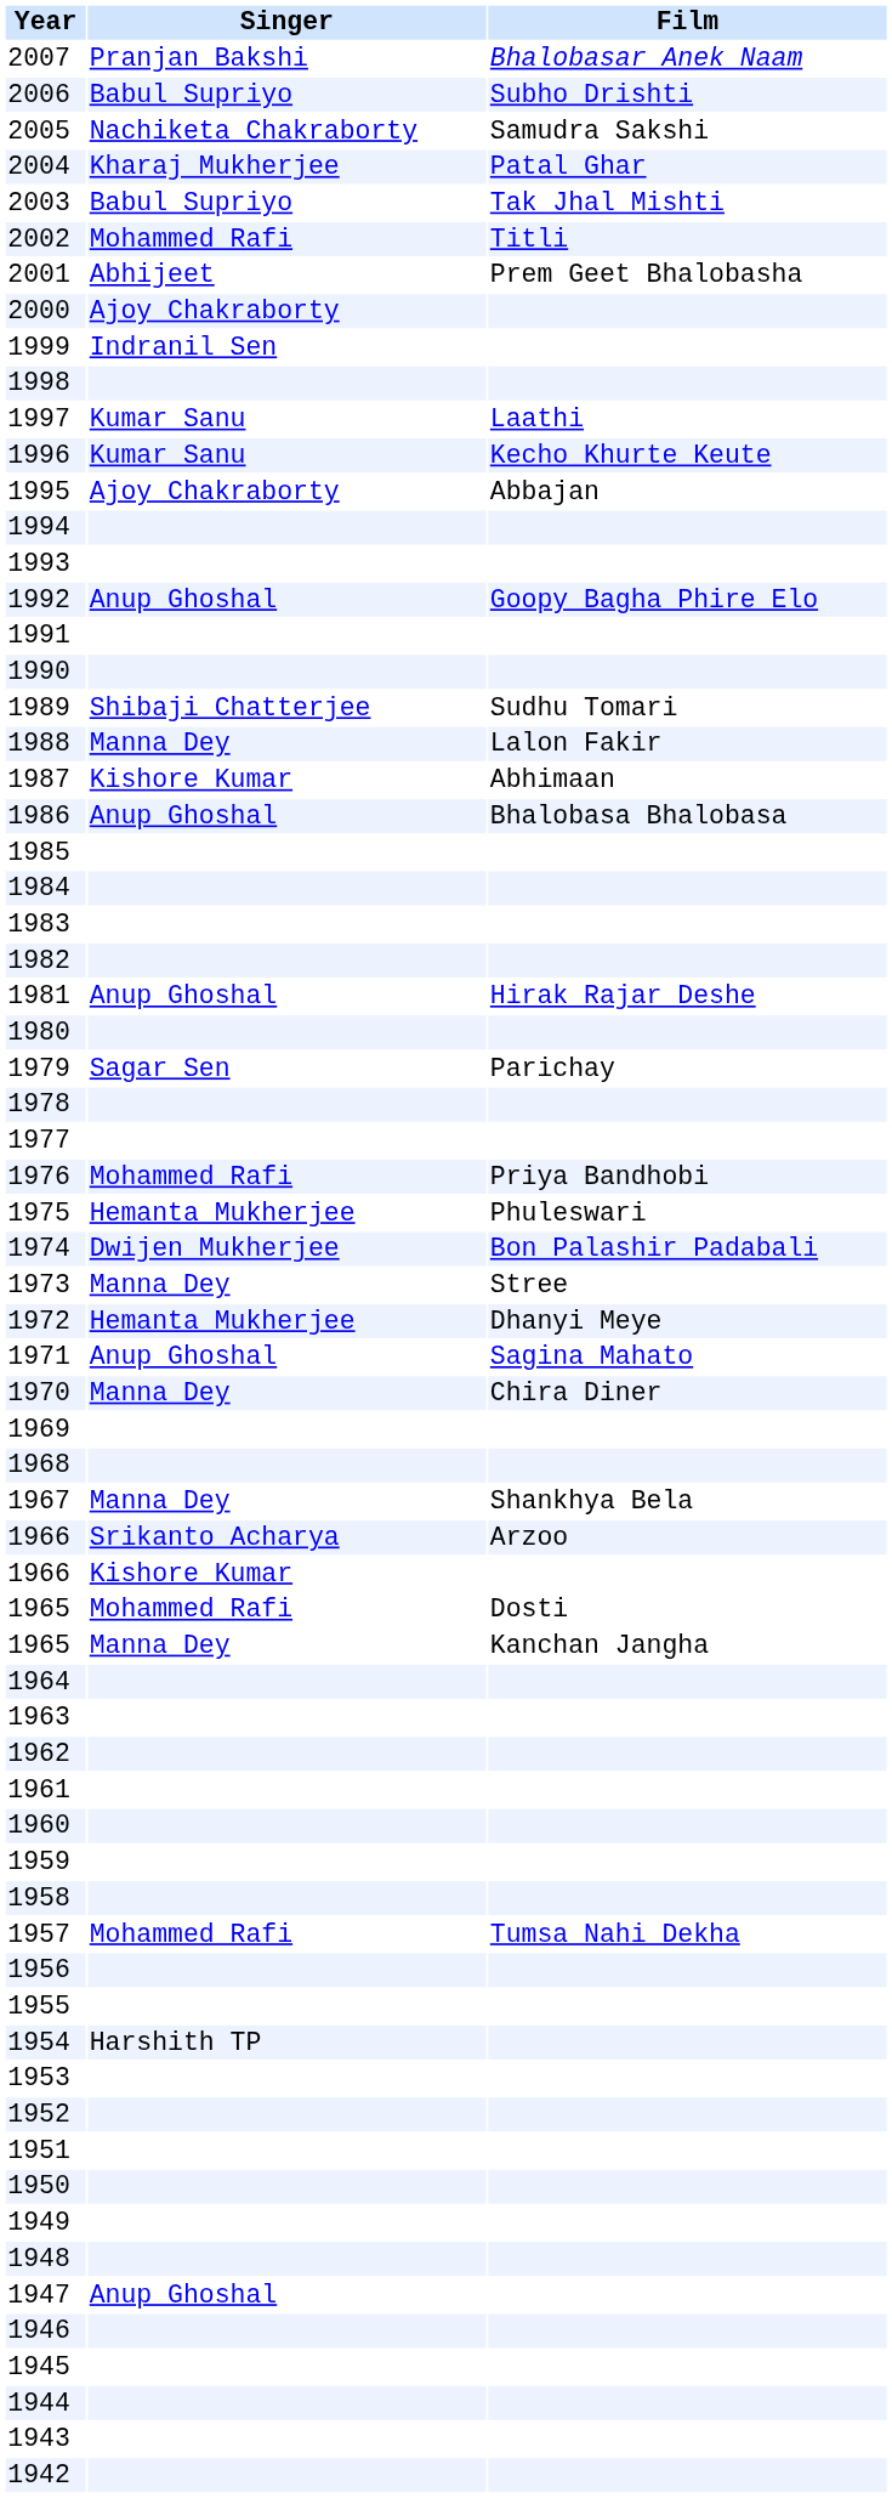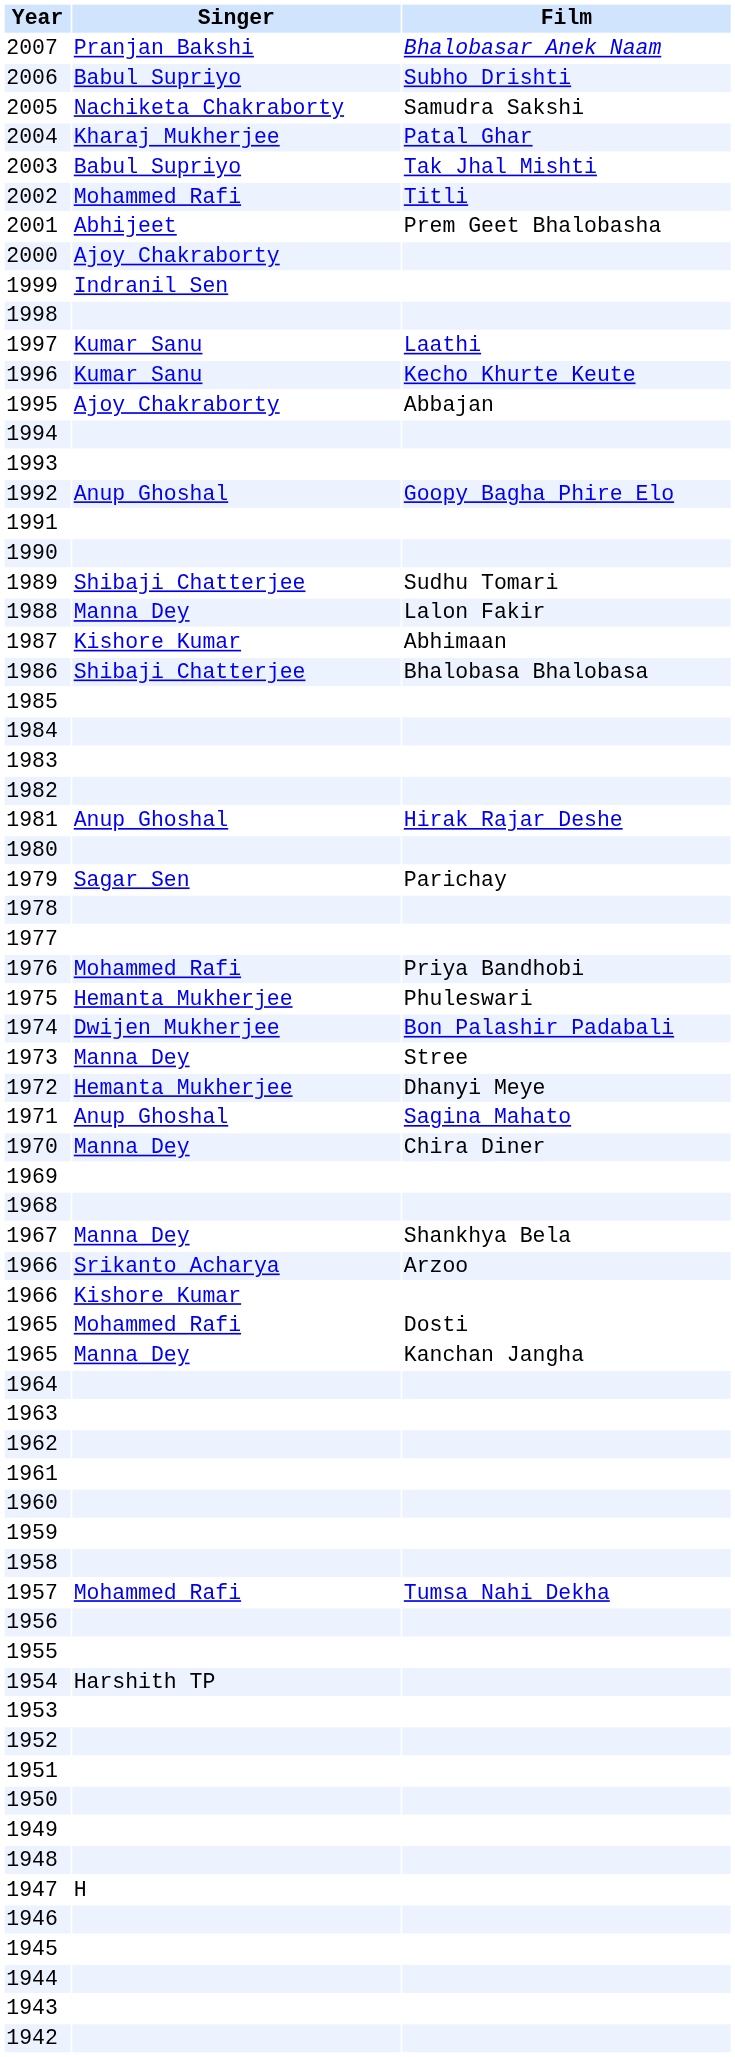1986 | Singer: Anup Ghoshal -> Shibaji Chatterjee
1947 | Singer: Anup Ghoshal -> H
